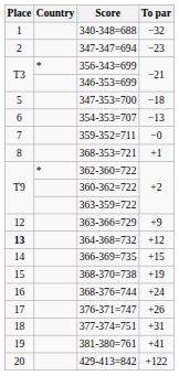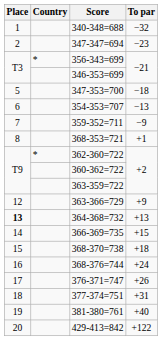359-352=711 | To par: −0 -> −9
364-368=732 | To par: +12 -> +13
368-370=738 | To par: +19 -> +18
381-380=761 | To par: +41 -> +40
